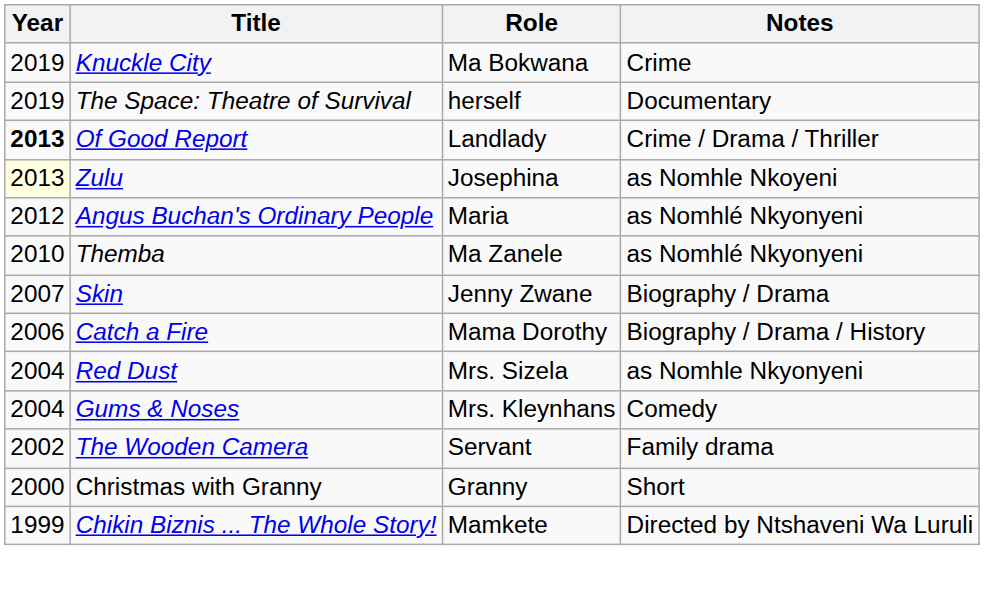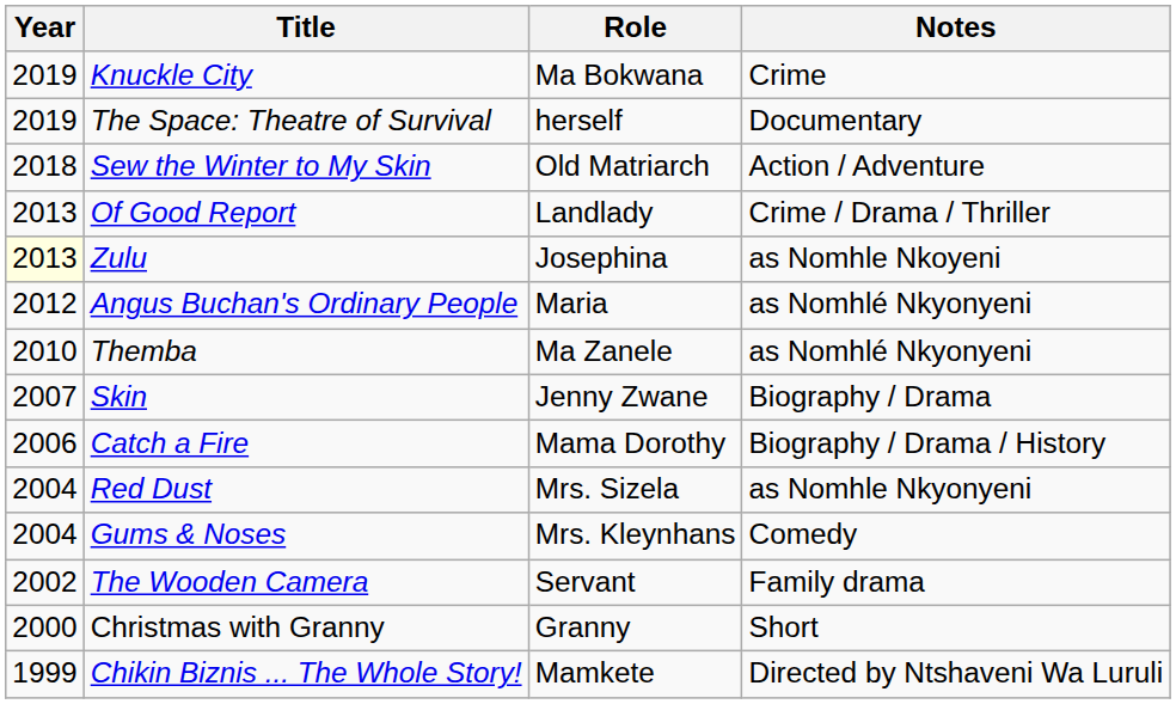+ row: 2018 | Sew the Winter to My Skin | Old Matriarch | Action / Adventure
Of Good Report | Year: bold -> normal
